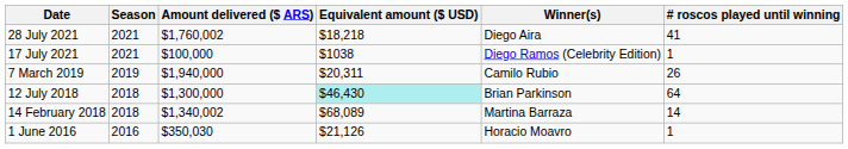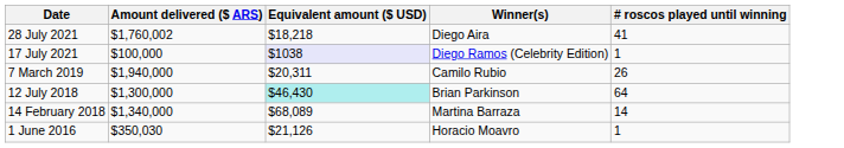- column: Season | 2021 | 2021 | 2019 | 2018 | 2018 | 2016
17 July 2021 | Equivalent amount ($ USD): no background -> lavender background
14 February 2018 | Amount delivered ($ ARS): $1,340,002 -> $1,340,000
